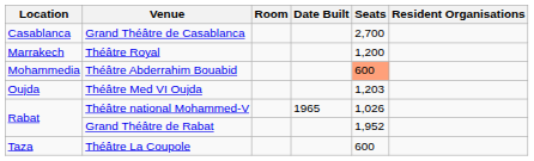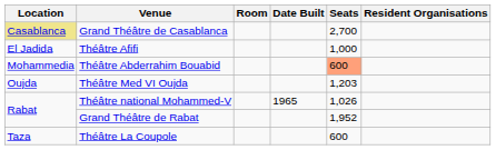Grand Théâtre de Casablanca | Location: no background -> khaki background
+ row: El Jadida | Théâtre Afifi | 1,000
- row: Marrakech | Théâtre Royal | 1,200
